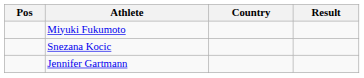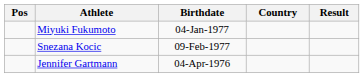+ column: Birthdate | 04-Jan-1977 | 09-Feb-1977 | 04-Apr-1976
